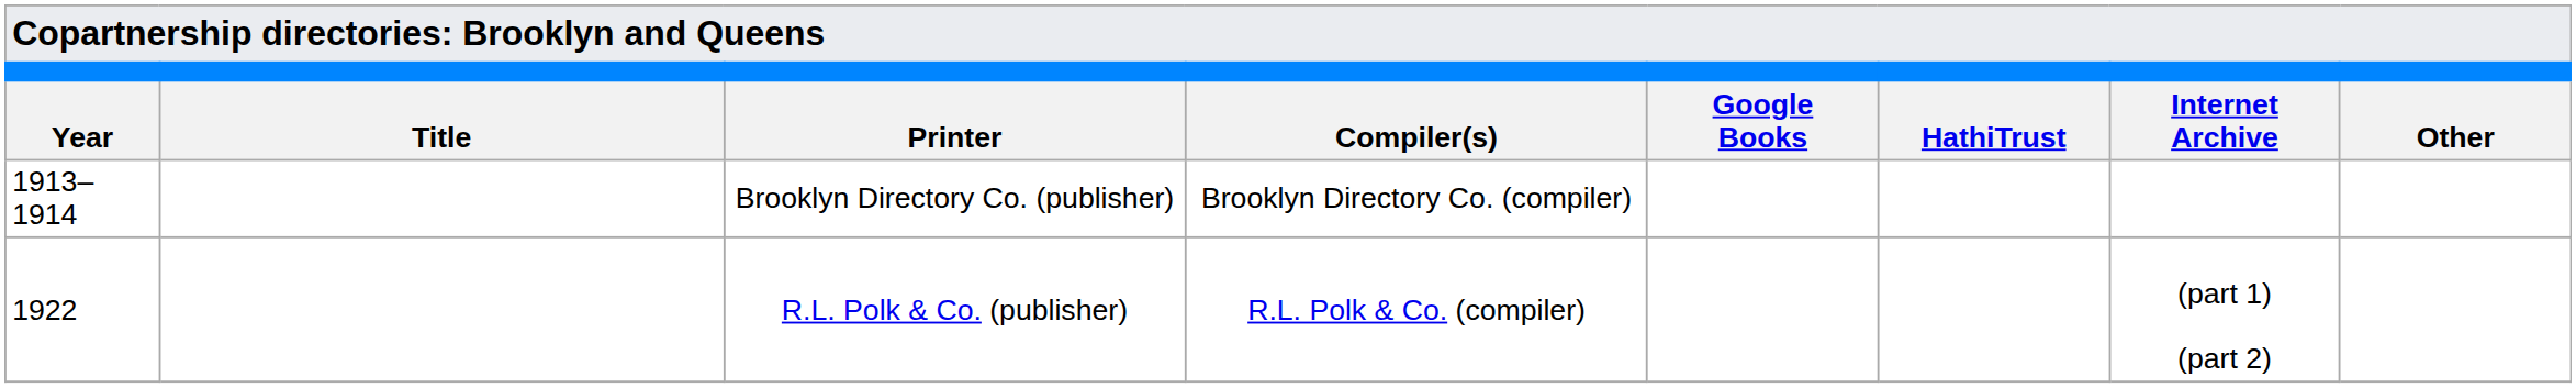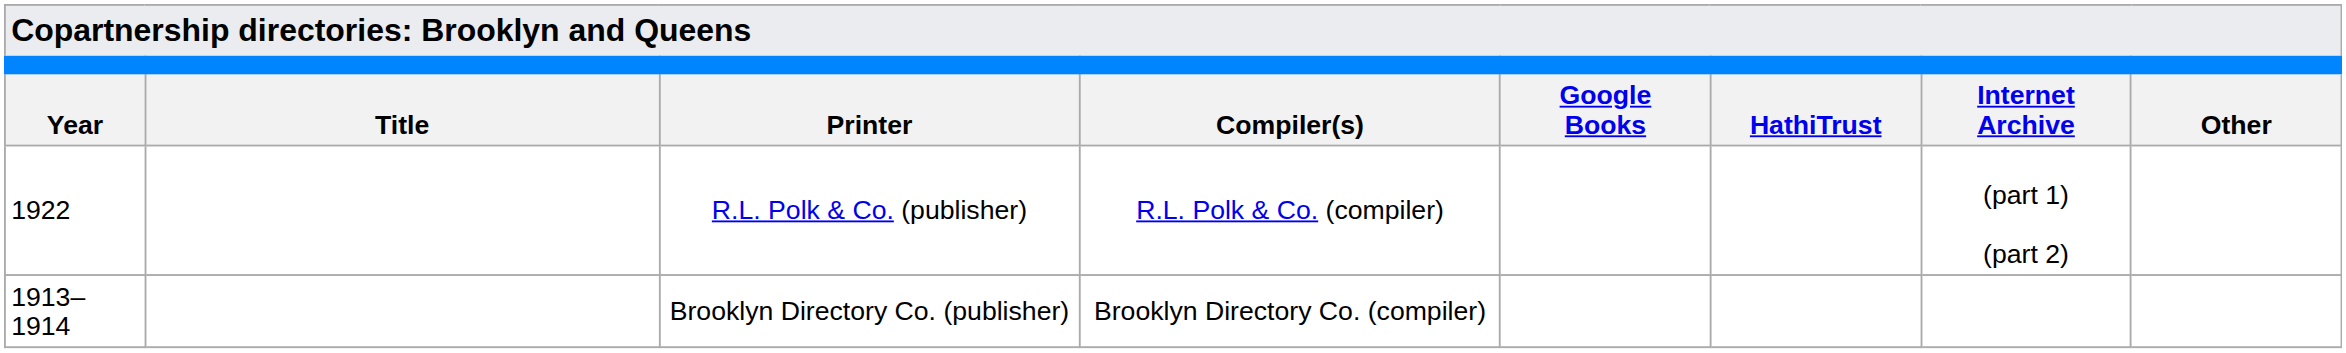rows swapped: Brooklyn Directory Co. (publisher) <-> R.L. Polk & Co. (publisher)
